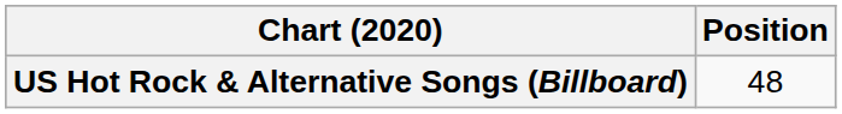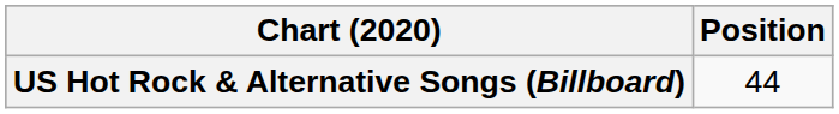US Hot Rock & Alternative Songs (Billboard) | Position: 48 -> 44
